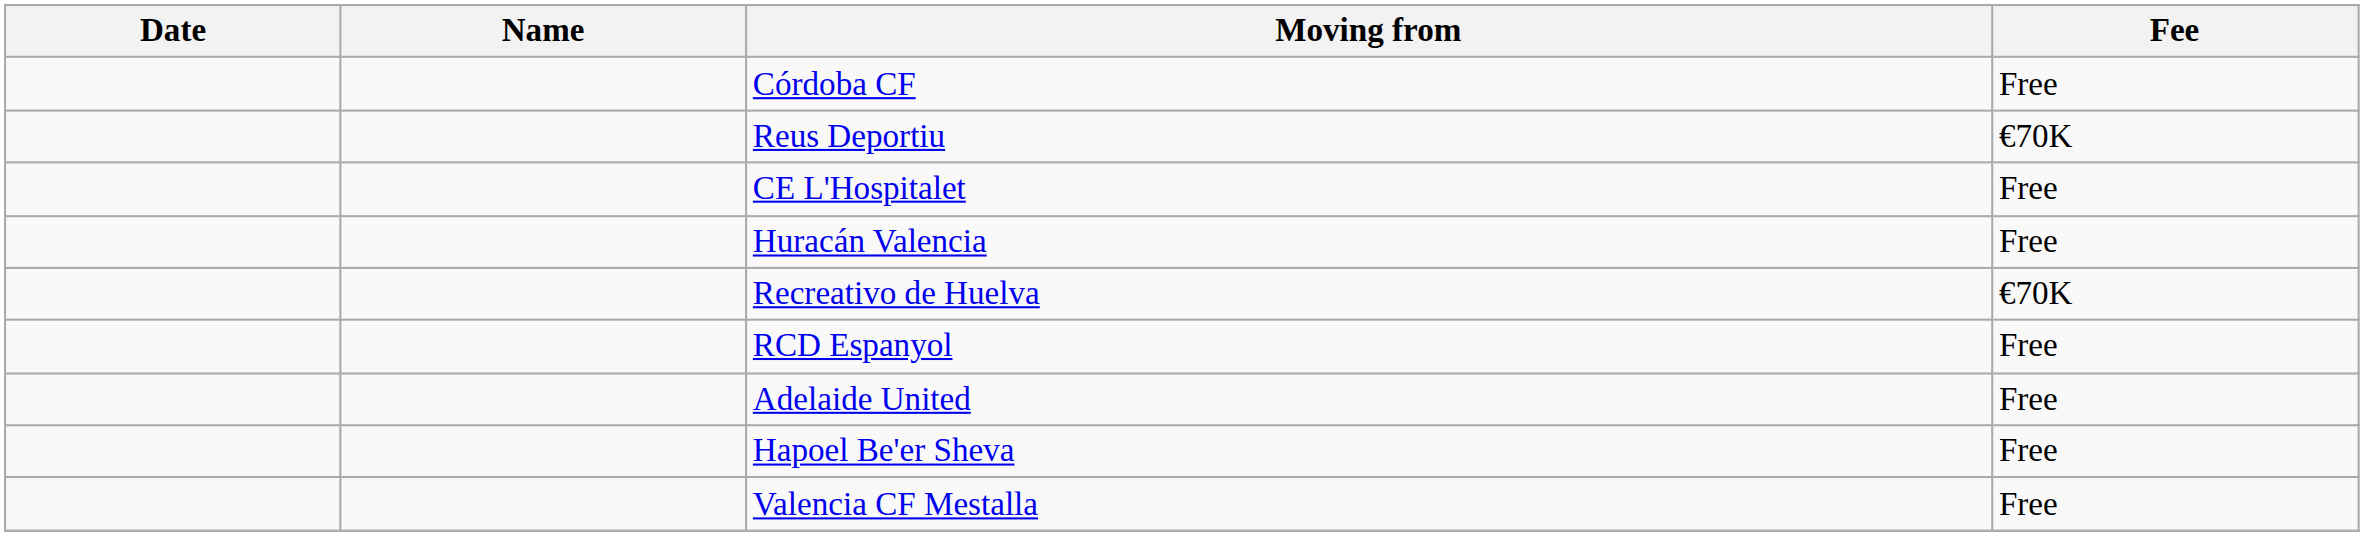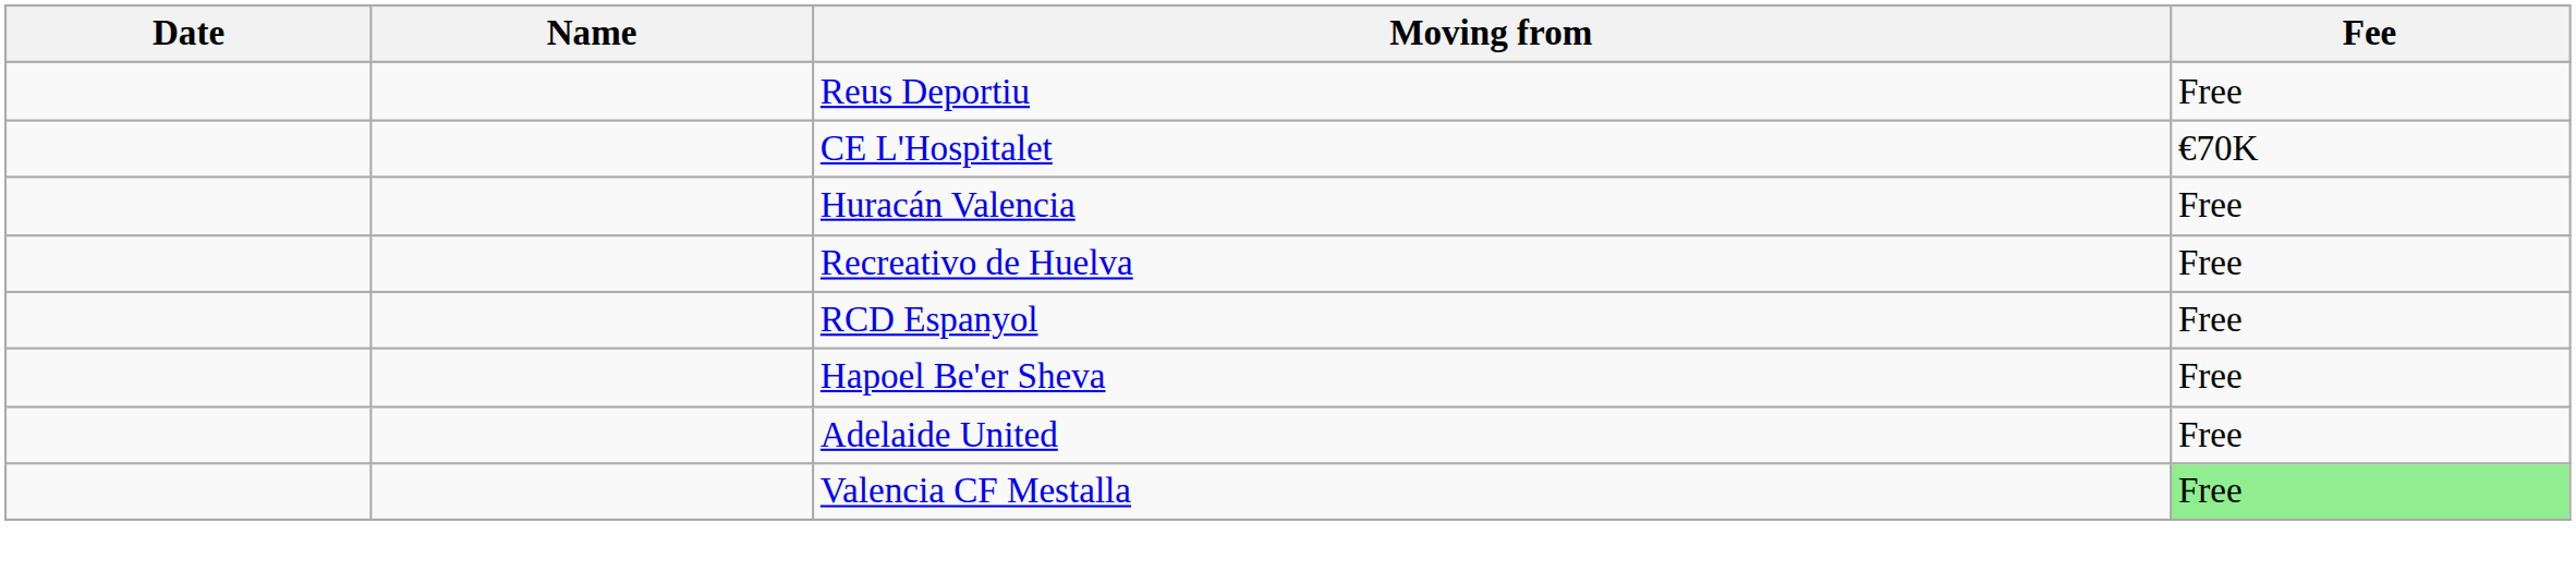- row: Córdoba CF | Free
Reus Deportiu | Fee: €70K -> Free
CE L'Hospitalet | Fee: Free -> €70K
Recreativo de Huelva | Fee: €70K -> Free
rows swapped: Adelaide United <-> Hapoel Be'er Sheva
Valencia CF Mestalla | Fee: no background -> lightgreen background
